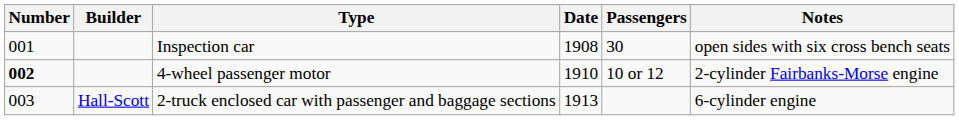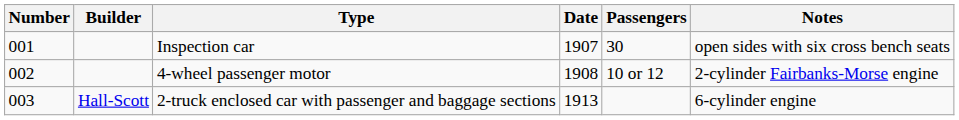Inspection car | Date: 1908 -> 1907
4-wheel passenger motor | Number: bold -> normal
4-wheel passenger motor | Date: 1910 -> 1908
